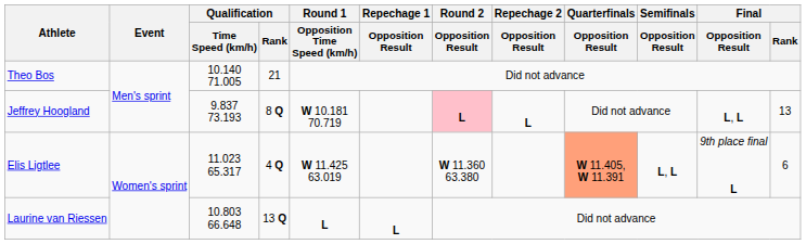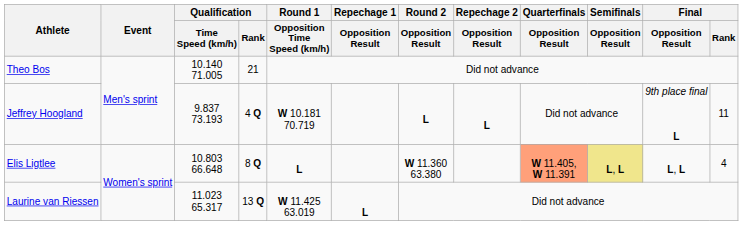Jeffrey Hoogland | Qualification / Rank: 8 Q -> 4 Q
Jeffrey Hoogland | Round 2 / Opposition Result: pink background -> no background
Jeffrey Hoogland | Final / Opposition Result: L, L -> 9th place final L
Jeffrey Hoogland | Final / Rank: 13 -> 11
Elis Ligtlee | Qualification / Time Speed (km/h): 11.023 65.317 -> 10.803 66.648
Elis Ligtlee | Qualification / Rank: 4 Q -> 8 Q
Elis Ligtlee | Round 1 / Opposition Time Speed (km/h): W 11.425 63.019 -> L
Elis Ligtlee | Semifinals / Opposition Result: no background -> khaki background
Elis Ligtlee | Final / Opposition Result: 9th place final L -> L, L
Elis Ligtlee | Final / Rank: 6 -> 4
Laurine van Riessen | Qualification / Time Speed (km/h): 10.803 66.648 -> 11.023 65.317
Laurine van Riessen | Round 1 / Opposition Time Speed (km/h): L -> W 11.425 63.019
